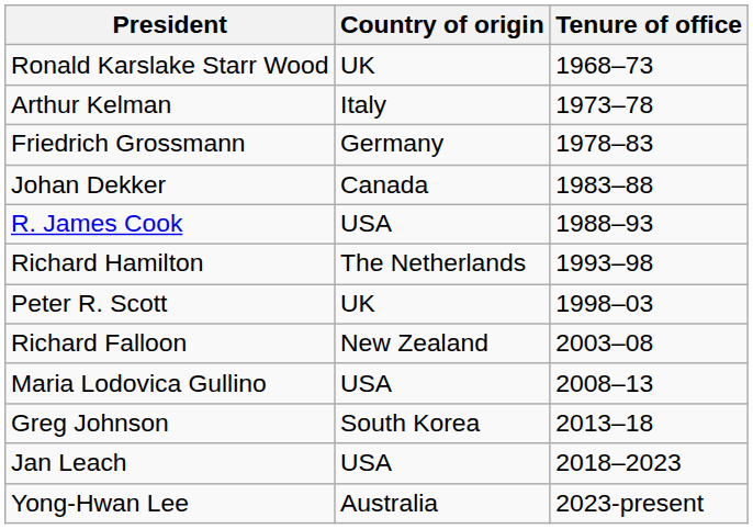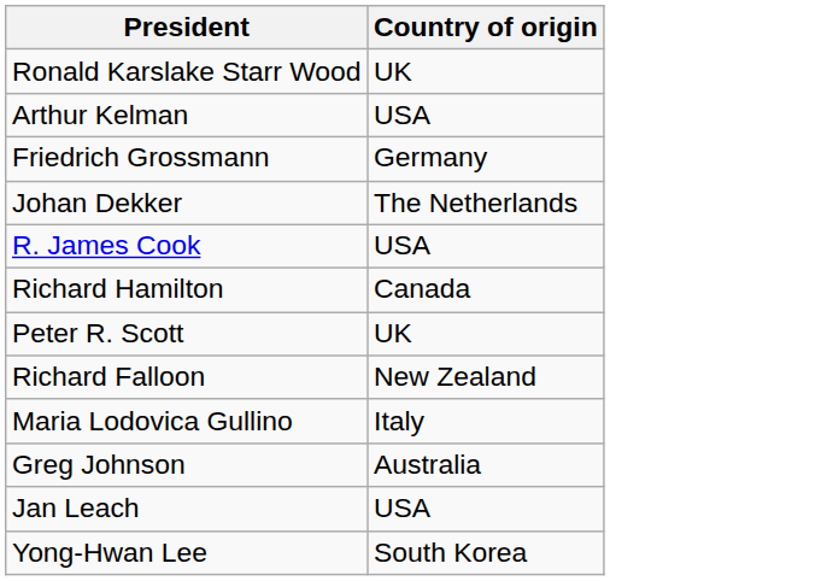- column: Tenure of office | 1968–73 | 1973–78 | 1978–83 | 1983–88 | 1988–93 | 1993–98 | 1998–03 | 2003–08 | 2008–13 | 2013–18 | 2018–2023 | 2023-present
Arthur Kelman | Country of origin: Italy -> USA
Johan Dekker | Country of origin: Canada -> The Netherlands
Richard Hamilton | Country of origin: The Netherlands -> Canada
Maria Lodovica Gullino | Country of origin: USA -> Italy
Greg Johnson | Country of origin: South Korea -> Australia
Yong-Hwan Lee | Country of origin: Australia -> South Korea
